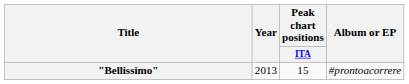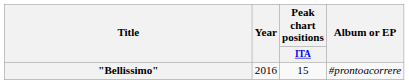"Bellissimo" | Year: 2013 -> 2016
